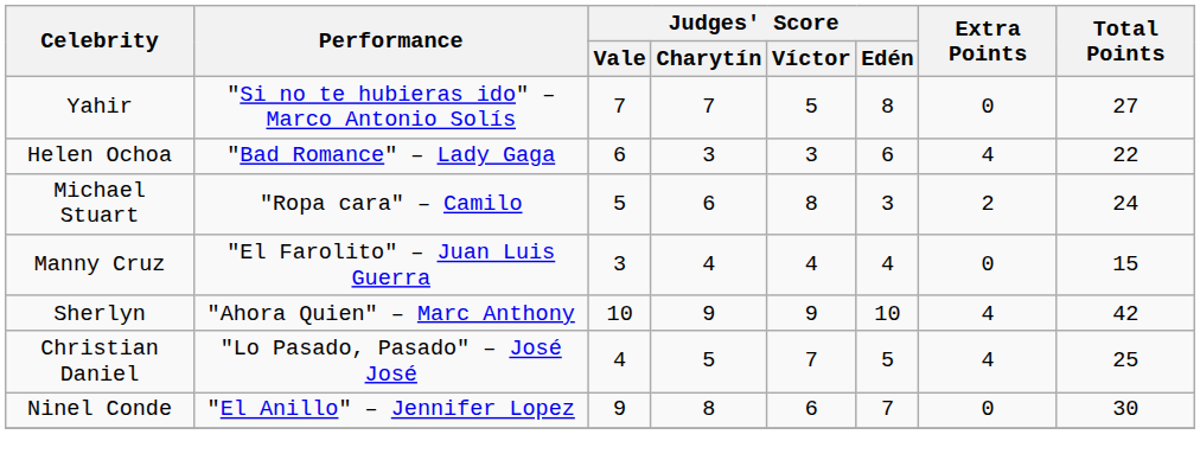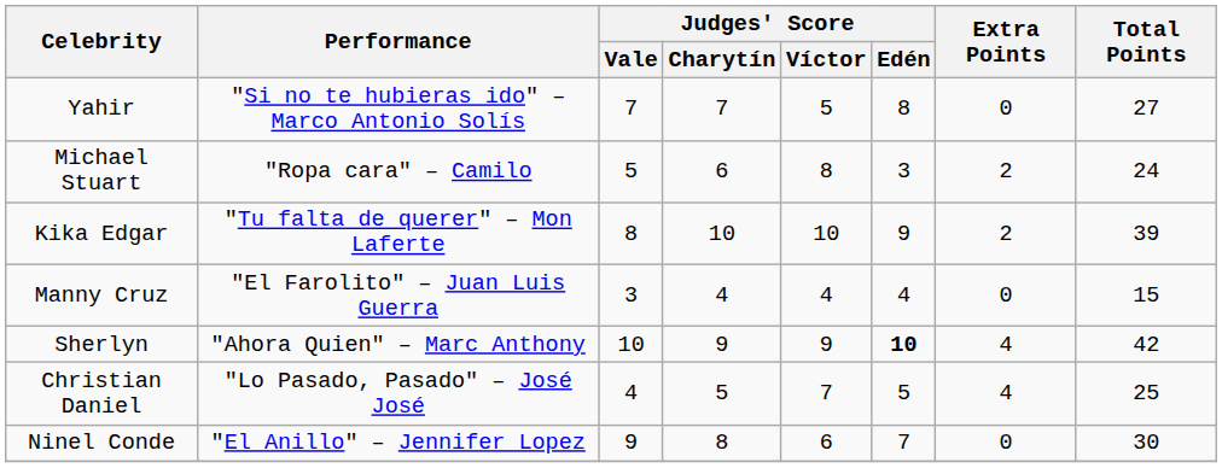- row: Helen Ochoa | "Bad Romance" – Lady Gaga | 6 | 3 | 3 | 6 | 4 | 22
+ row: Kika Edgar | "Tu falta de querer" – Mon Laferte | 8 | 10 | 10 | 9 | 2 | 39
Sherlyn | Judges' Score / Edén: normal -> bold
